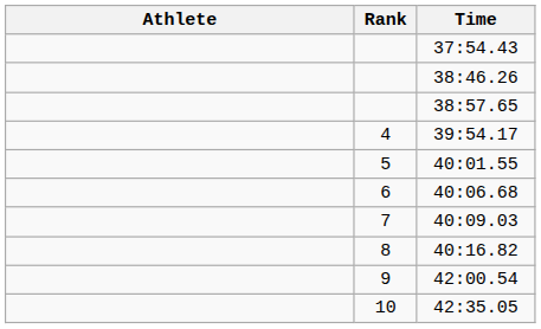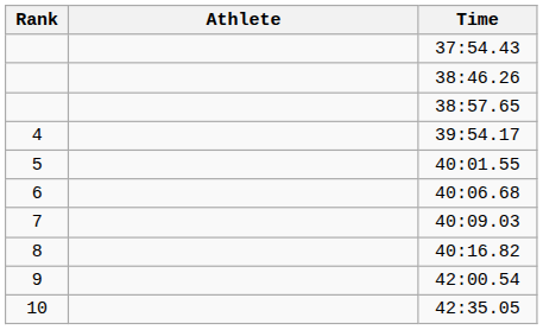columns swapped: Rank <-> Athlete
